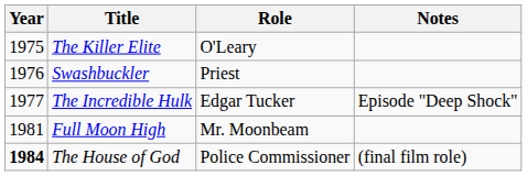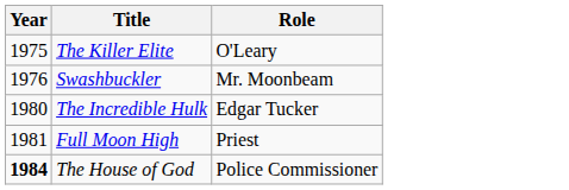- column: Notes | Episode "Deep Shock" | (final film role)
Swashbuckler | Role: Priest -> Mr. Moonbeam
The Incredible Hulk | Year: 1977 -> 1980
Full Moon High | Role: Mr. Moonbeam -> Priest
